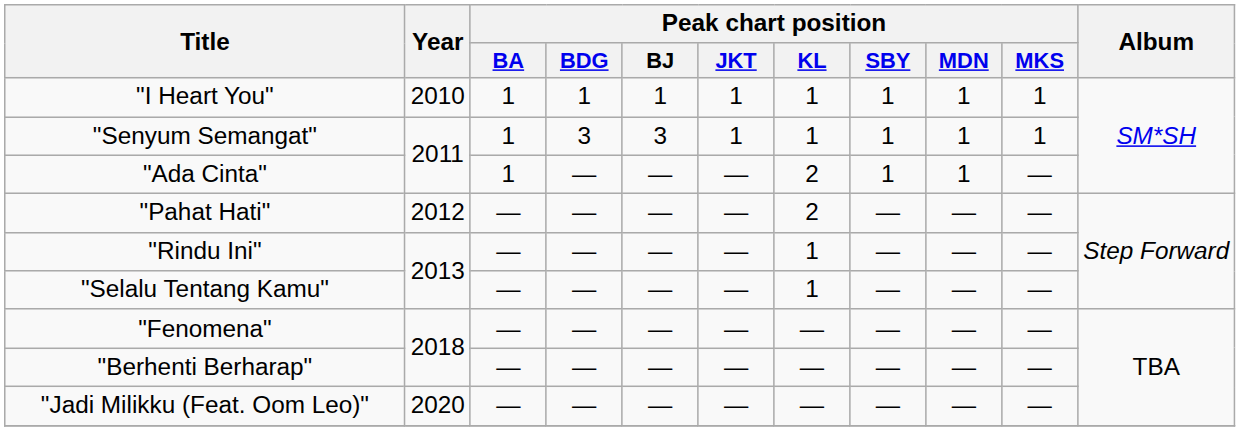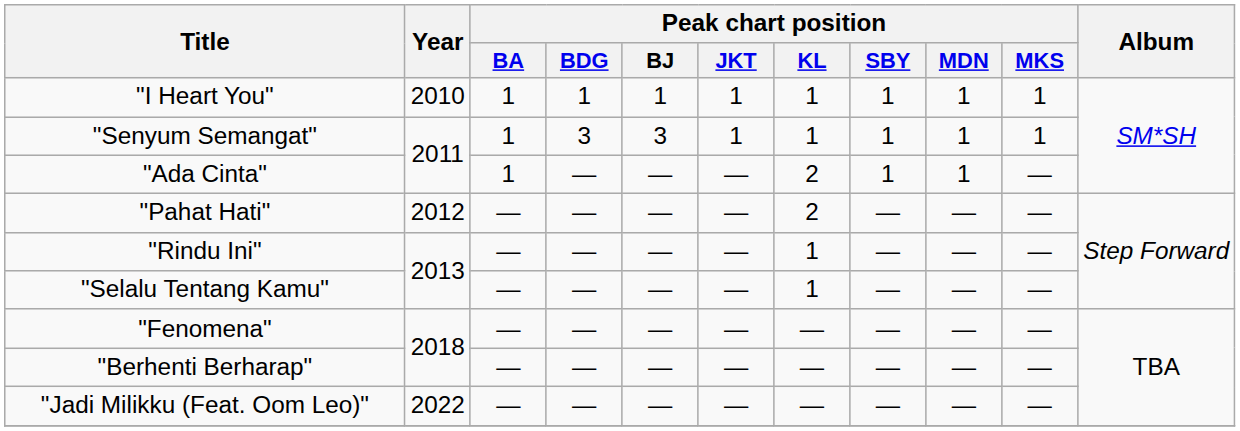"Jadi Milikku (Feat. Oom Leo)" | Year: 2020 -> 2022
